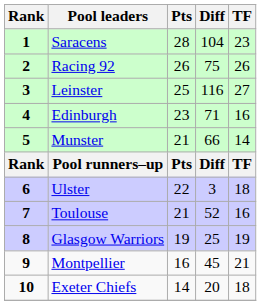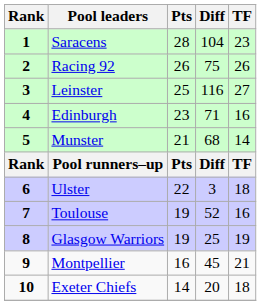Munster | Diff: 66 -> 68
Toulouse | Pts: 21 -> 19
